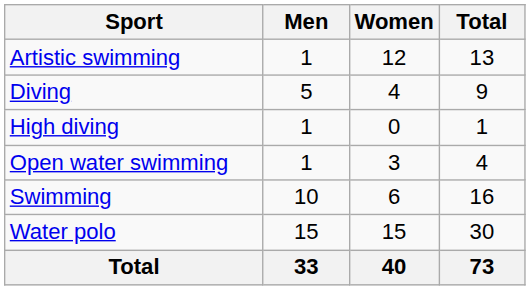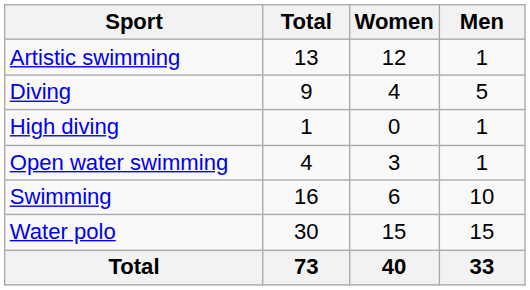columns swapped: Men <-> Total
